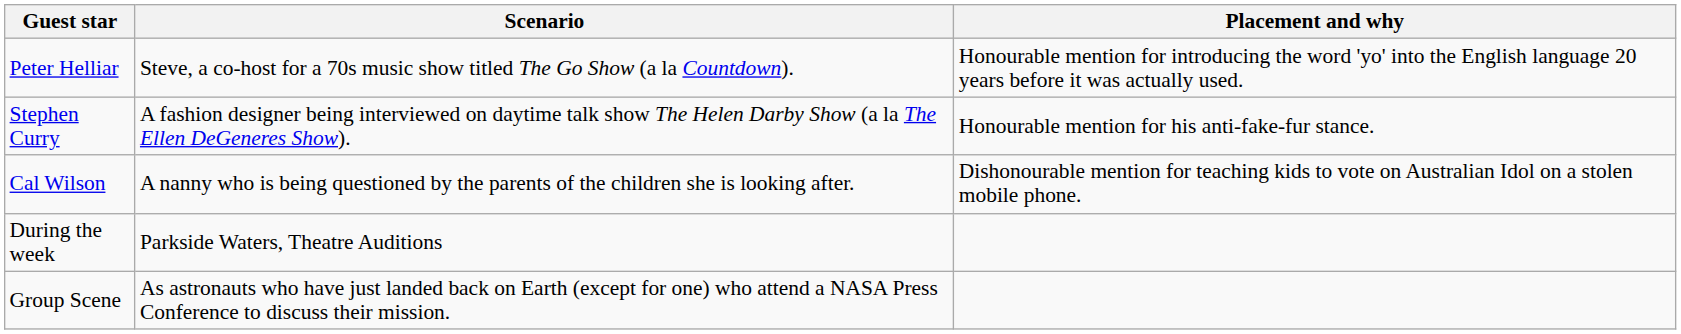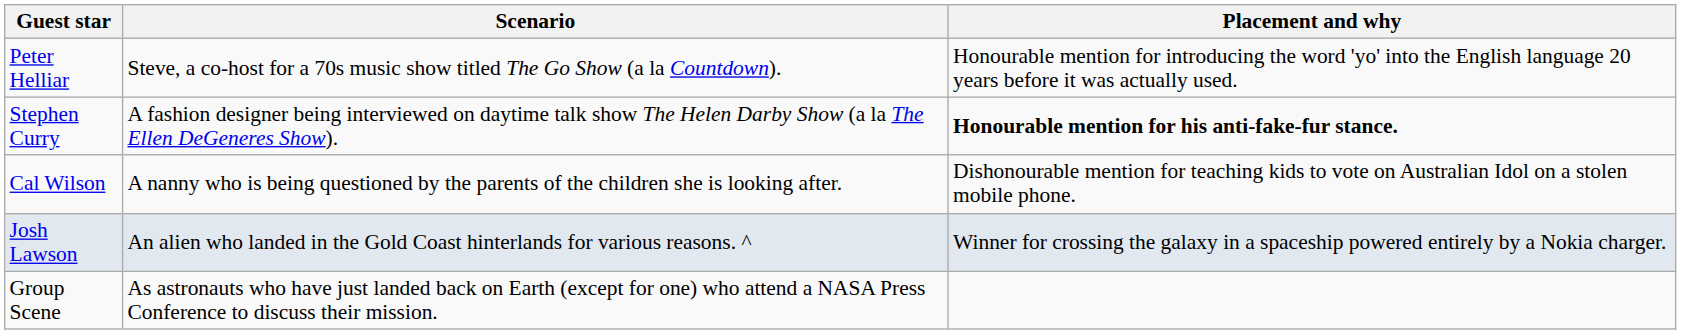Stephen Curry | Placement and why: normal -> bold
+ row: Josh Lawson | An alien who landed in the Gold Coast hinterlands for various reasons. ^ | Winner for crossing the galaxy in a spaceship powered entirely by a Nokia charger.
- row: During the week | Parkside Waters, Theatre Auditions
